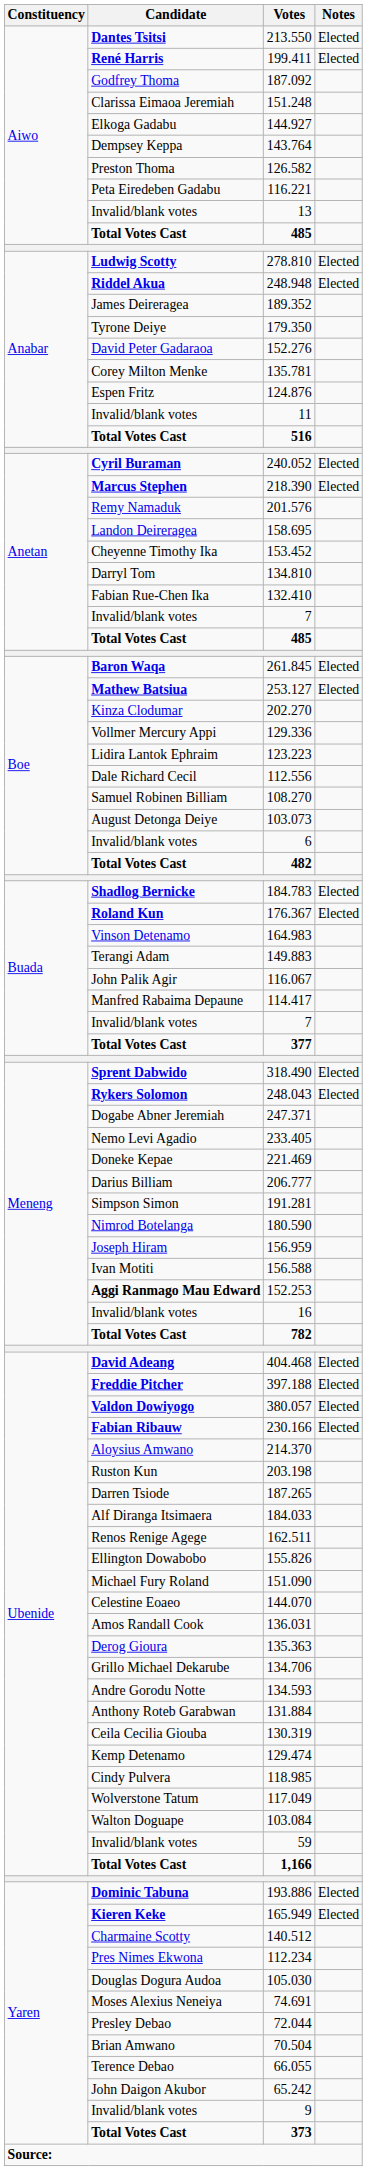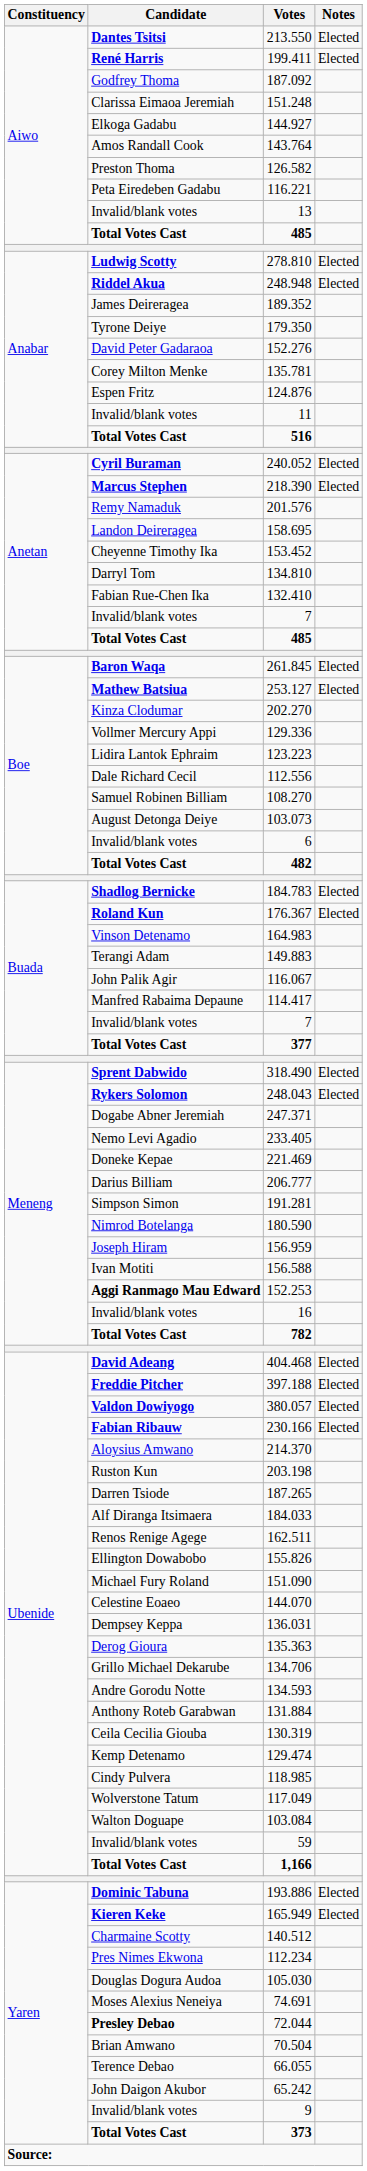143.764 | Candidate: Dempsey Keppa -> Amos Randall Cook
136.031 | Candidate: Amos Randall Cook -> Dempsey Keppa
72.044 | Candidate: normal -> bold
